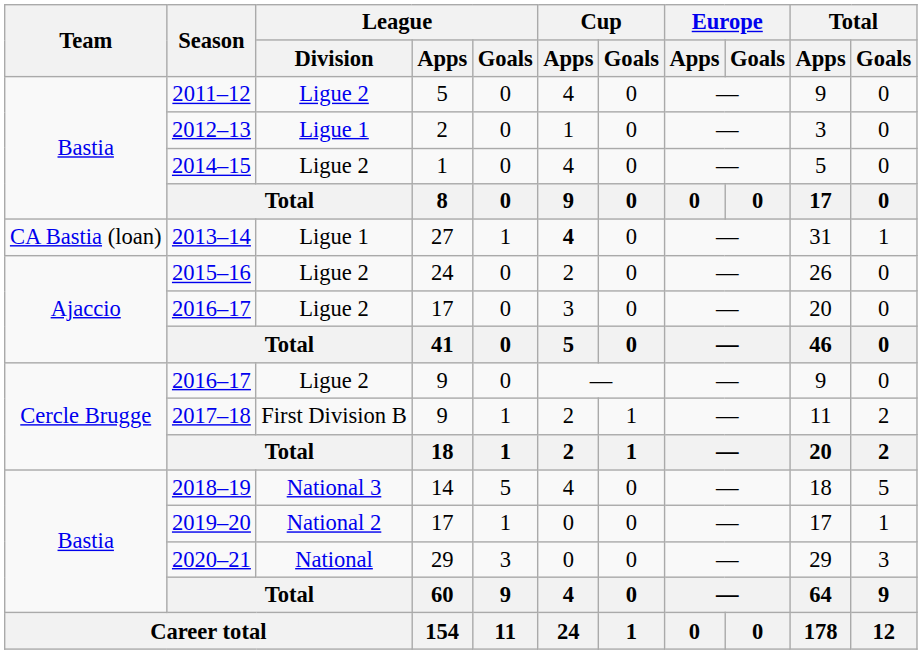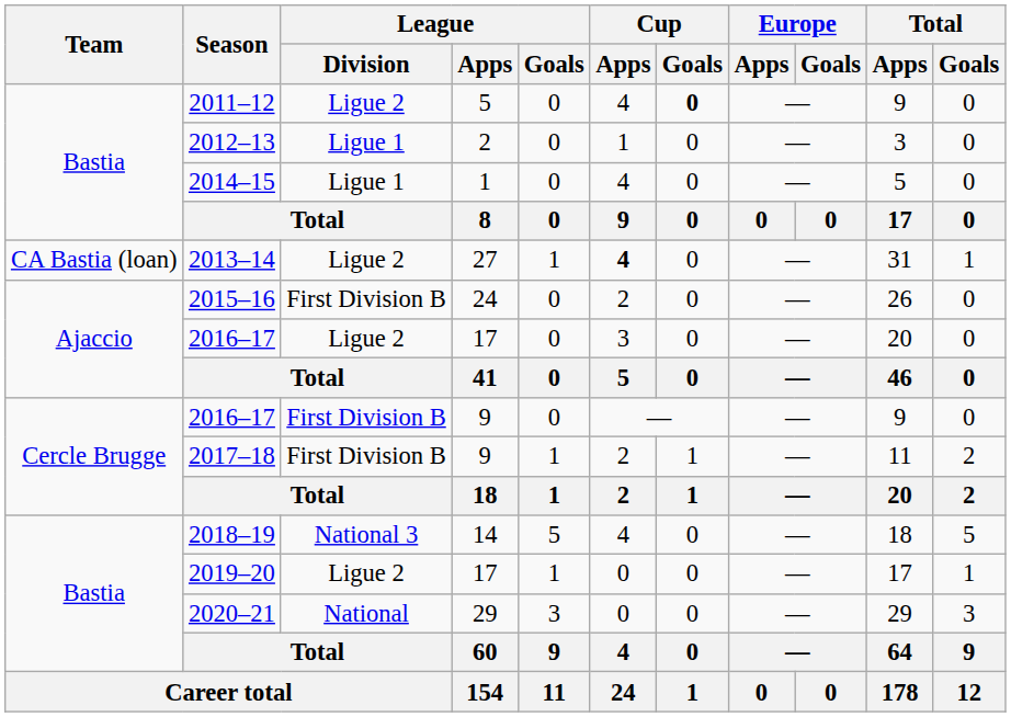2011–12 | Cup / Goals: normal -> bold
2014–15 | League / Division: Ligue 2 -> Ligue 1
2013–14 | League / Division: Ligue 1 -> Ligue 2
2015–16 | League / Division: Ligue 2 -> First Division B
2016–17 / 9 | League / Division: Ligue 2 -> First Division B
2019–20 | League / Division: National 2 -> Ligue 2
